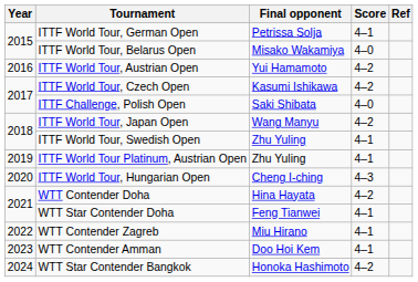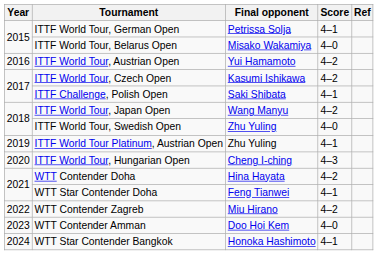ITTF Challenge, Polish Open | Score: 4–0 -> 4–1
ITTF World Tour, Swedish Open | Score: 4–1 -> 4–0
WTT Contender Zagreb | Score: 4–1 -> 4–2
WTT Contender Amman | Score: 4–1 -> 4–0
WTT Star Contender Bangkok | Score: 4–2 -> 4–1
